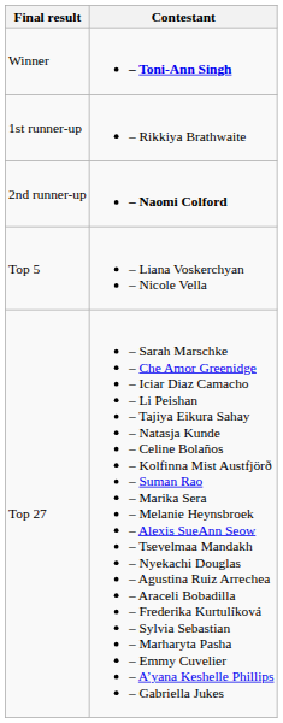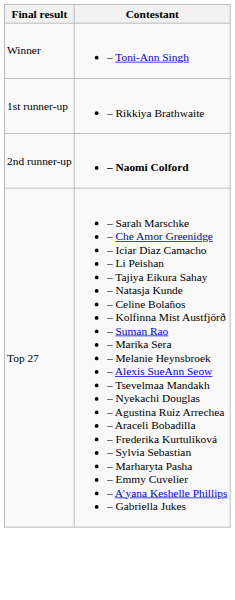Winner | Contestant: bold -> normal
- row: Top 5 | – Liana Voskerchyan – Nicole Vella
